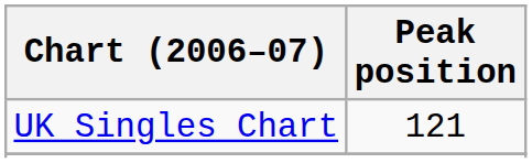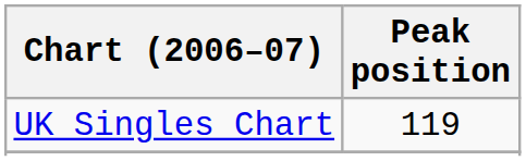UK Singles Chart | Peak position: 121 -> 119
